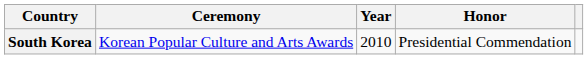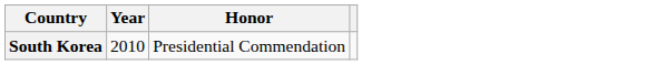- column: Ceremony | Korean Popular Culture and Arts Awards
